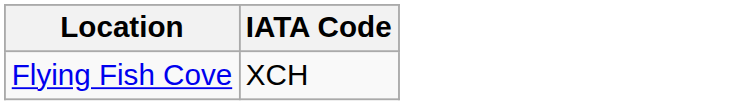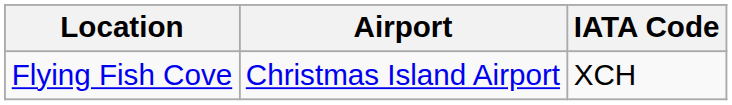+ column: Airport | Christmas Island Airport
